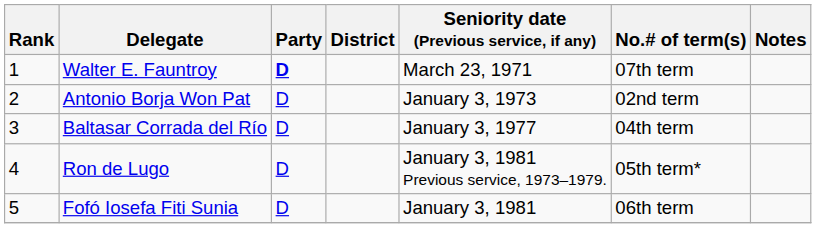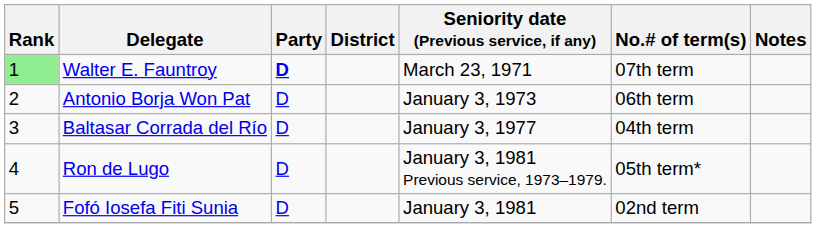Walter E. Fauntroy | Rank: no background -> lightgreen background
Antonio Borja Won Pat | No.# of term(s): 02nd term -> 06th term
Fofó Iosefa Fiti Sunia | No.# of term(s): 06th term -> 02nd term
